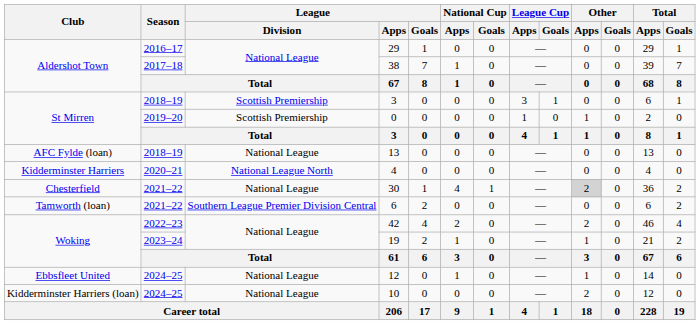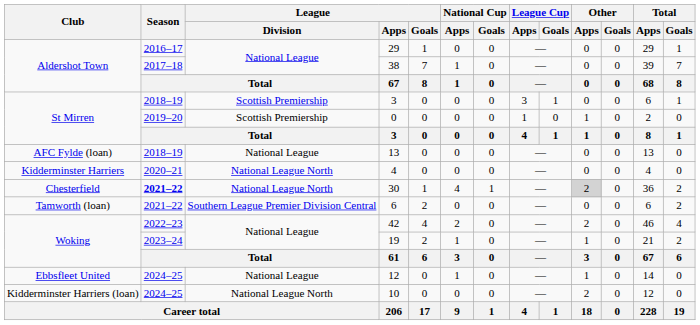30 | Season: normal -> bold
30 | League / Division: National League -> National League North
10 | League / Division: National League -> National League North
